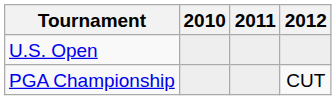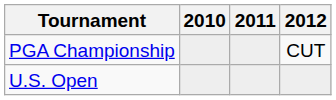rows swapped: U.S. Open <-> PGA Championship
